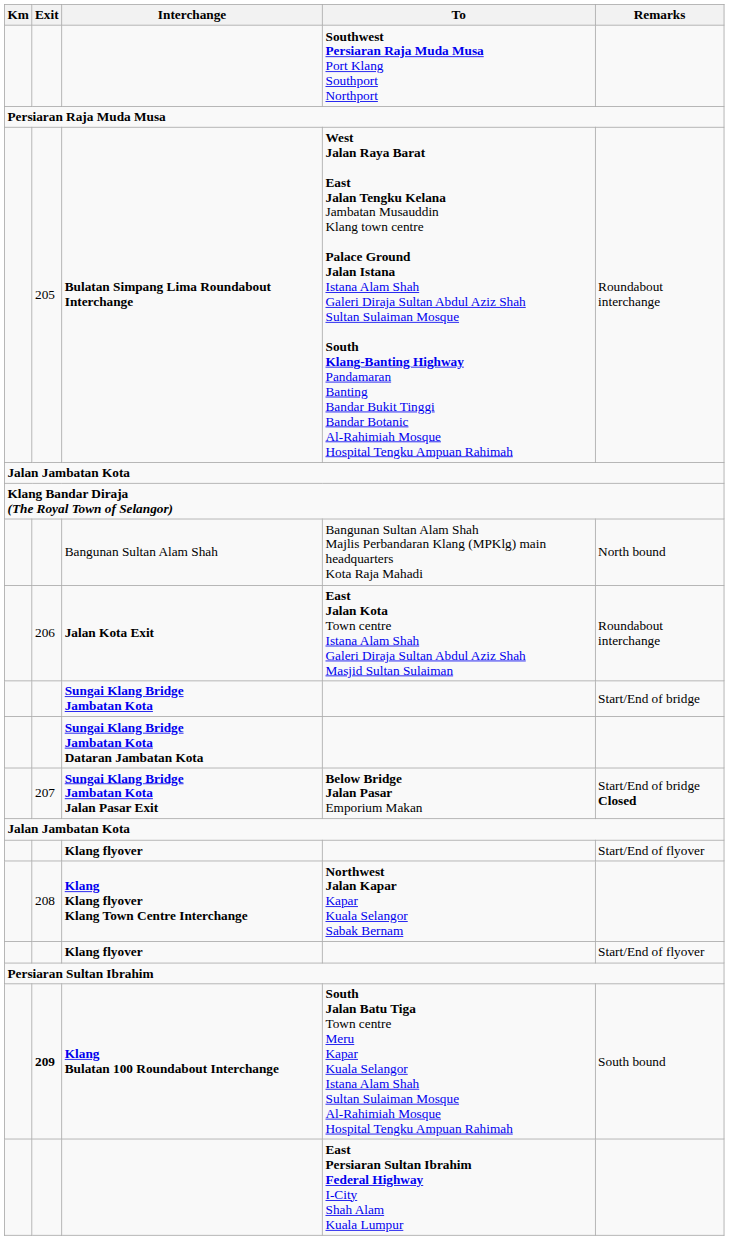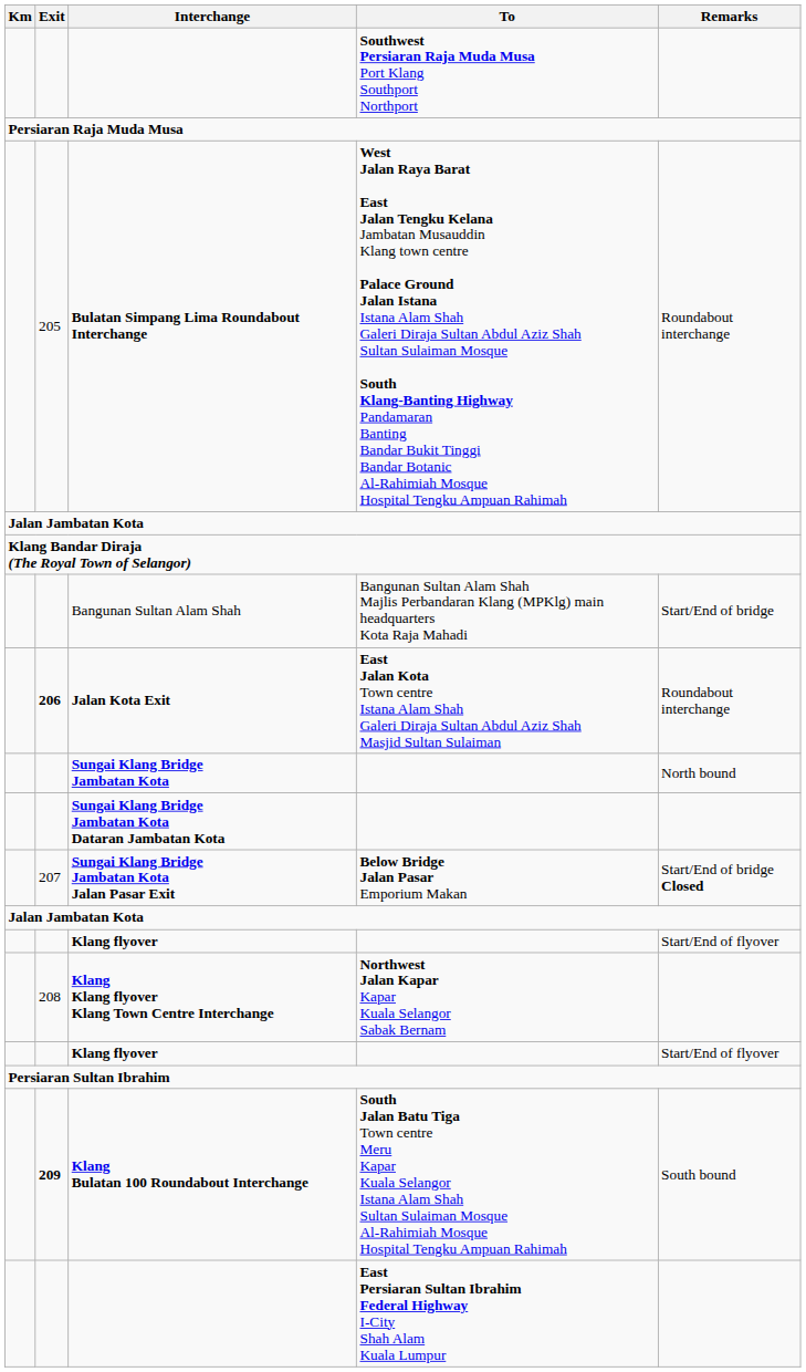Bangunan Sultan Alam Shah | Remarks: North bound -> Start/End of bridge
Jalan Kota Exit | Exit: normal -> bold
Sungai Klang Bridge Jambatan Kota | Remarks: Start/End of bridge -> North bound
